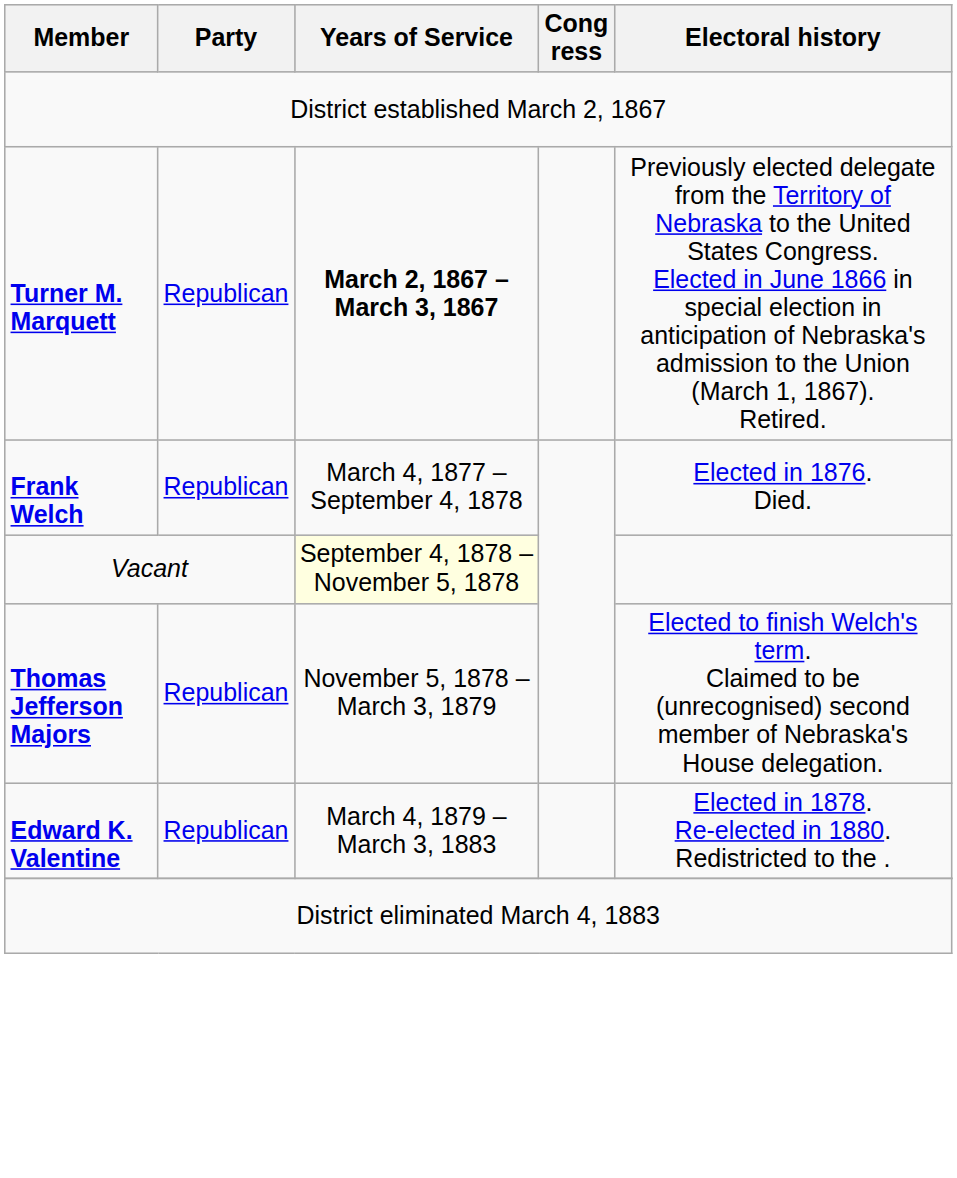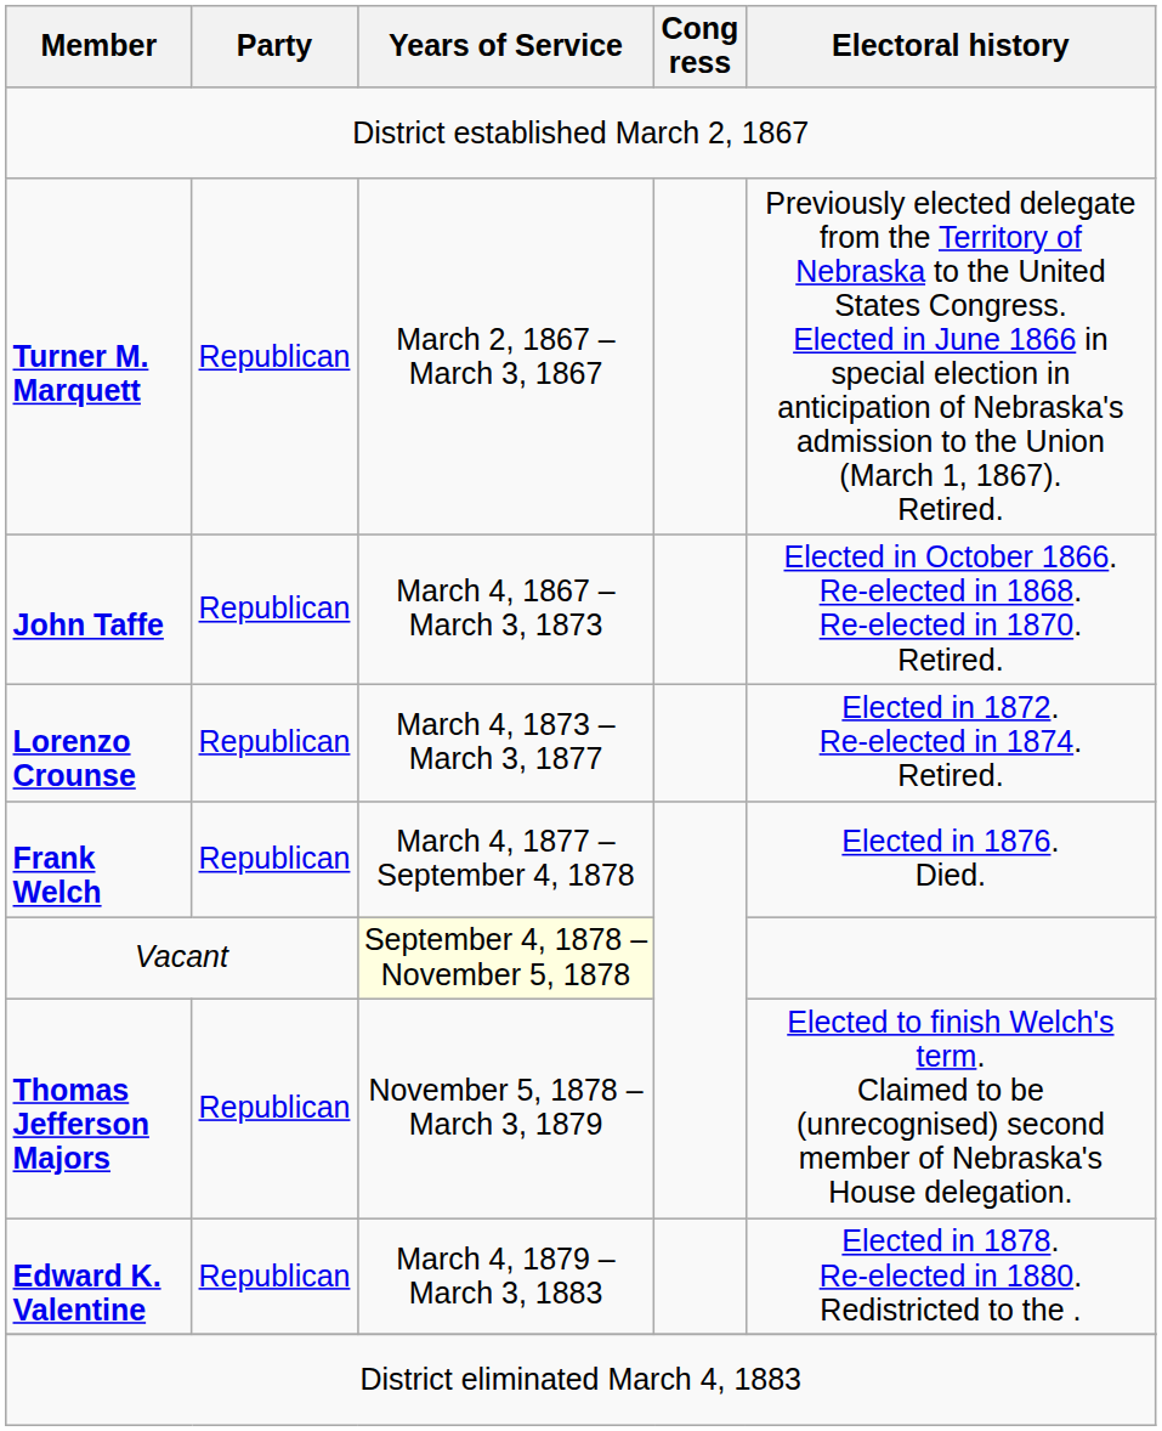Turner M. Marquett | Years of Service: bold -> normal
+ row: John Taffe | Republican | March 4, 1867 – March 3, 1873 | Elected in October 1866. Re-elected in 1868. Re-elected in 1870. Retired.
+ row: Lorenzo Crounse | Republican | March 4, 1873 – March 3, 1877 | Elected in 1872. Re-elected in 1874. Retired.
